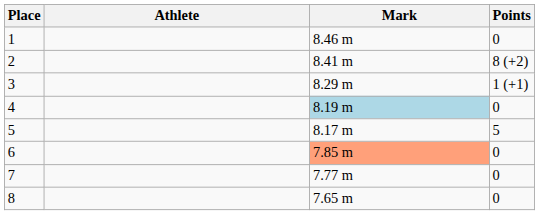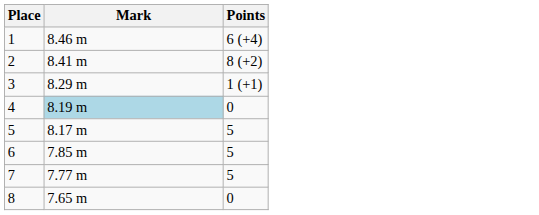- column: Athlete
1 | Points: 0 -> 6 (+4)
6 | Mark: lightsalmon background -> no background
6 | Points: 0 -> 5
7 | Points: 0 -> 5
